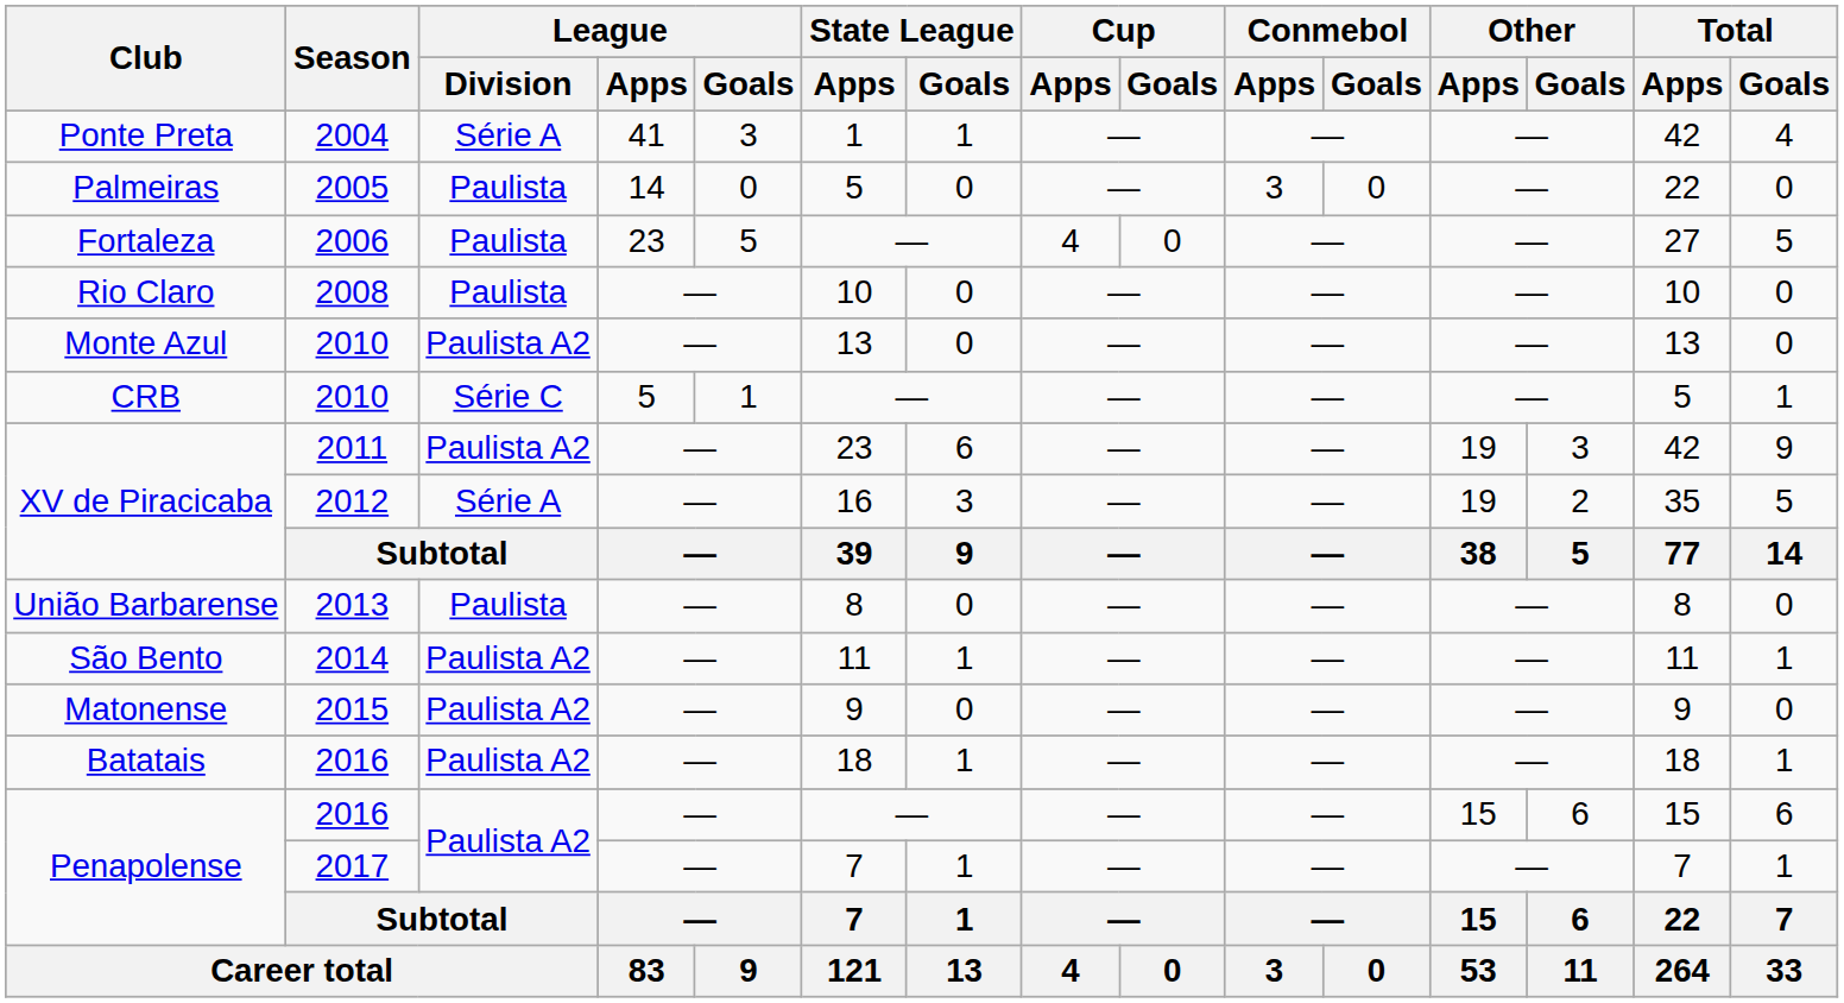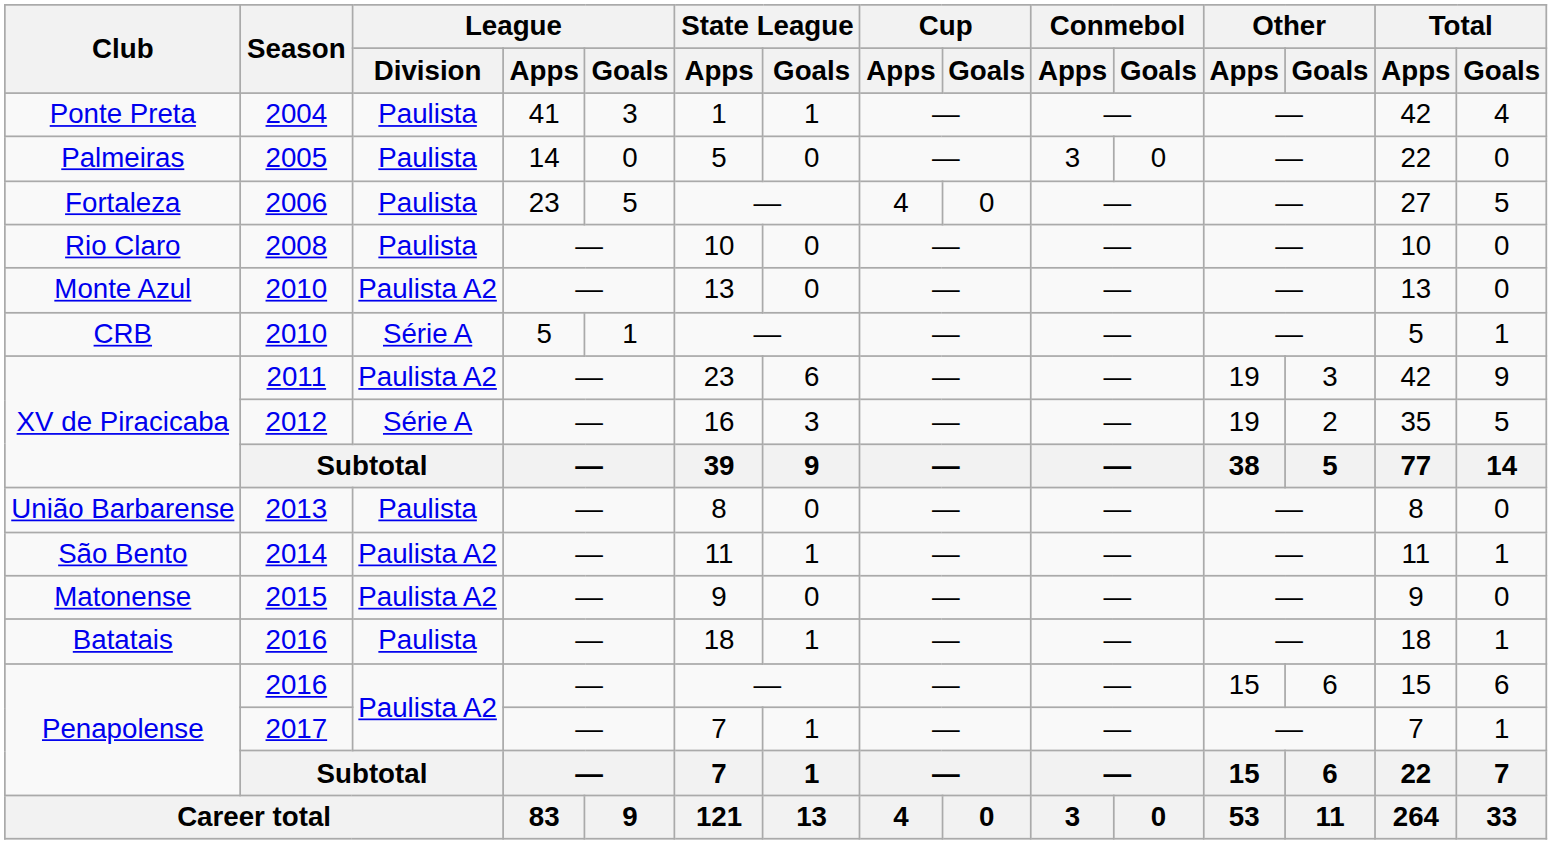Ponte Preta | League / Division: Série A -> Paulista
CRB | League / Division: Série C -> Série A
Batatais | League / Division: Paulista A2 -> Paulista
